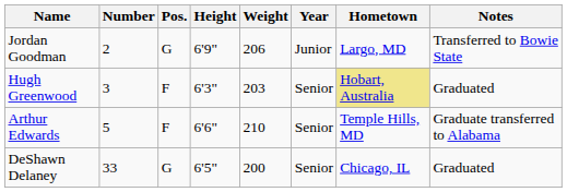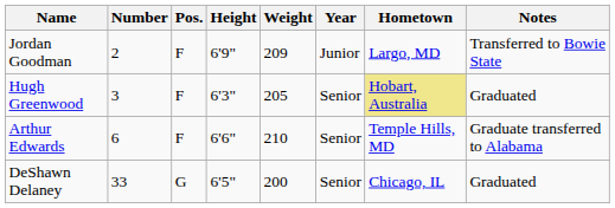Jordan Goodman | Pos.: G -> F
Jordan Goodman | Weight: 206 -> 209
Hugh Greenwood | Weight: 203 -> 205
Arthur Edwards | Number: 5 -> 6
